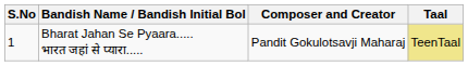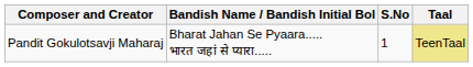columns swapped: S.No <-> Composer and Creator
